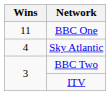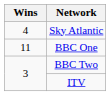rows swapped: BBC One <-> Sky Atlantic
